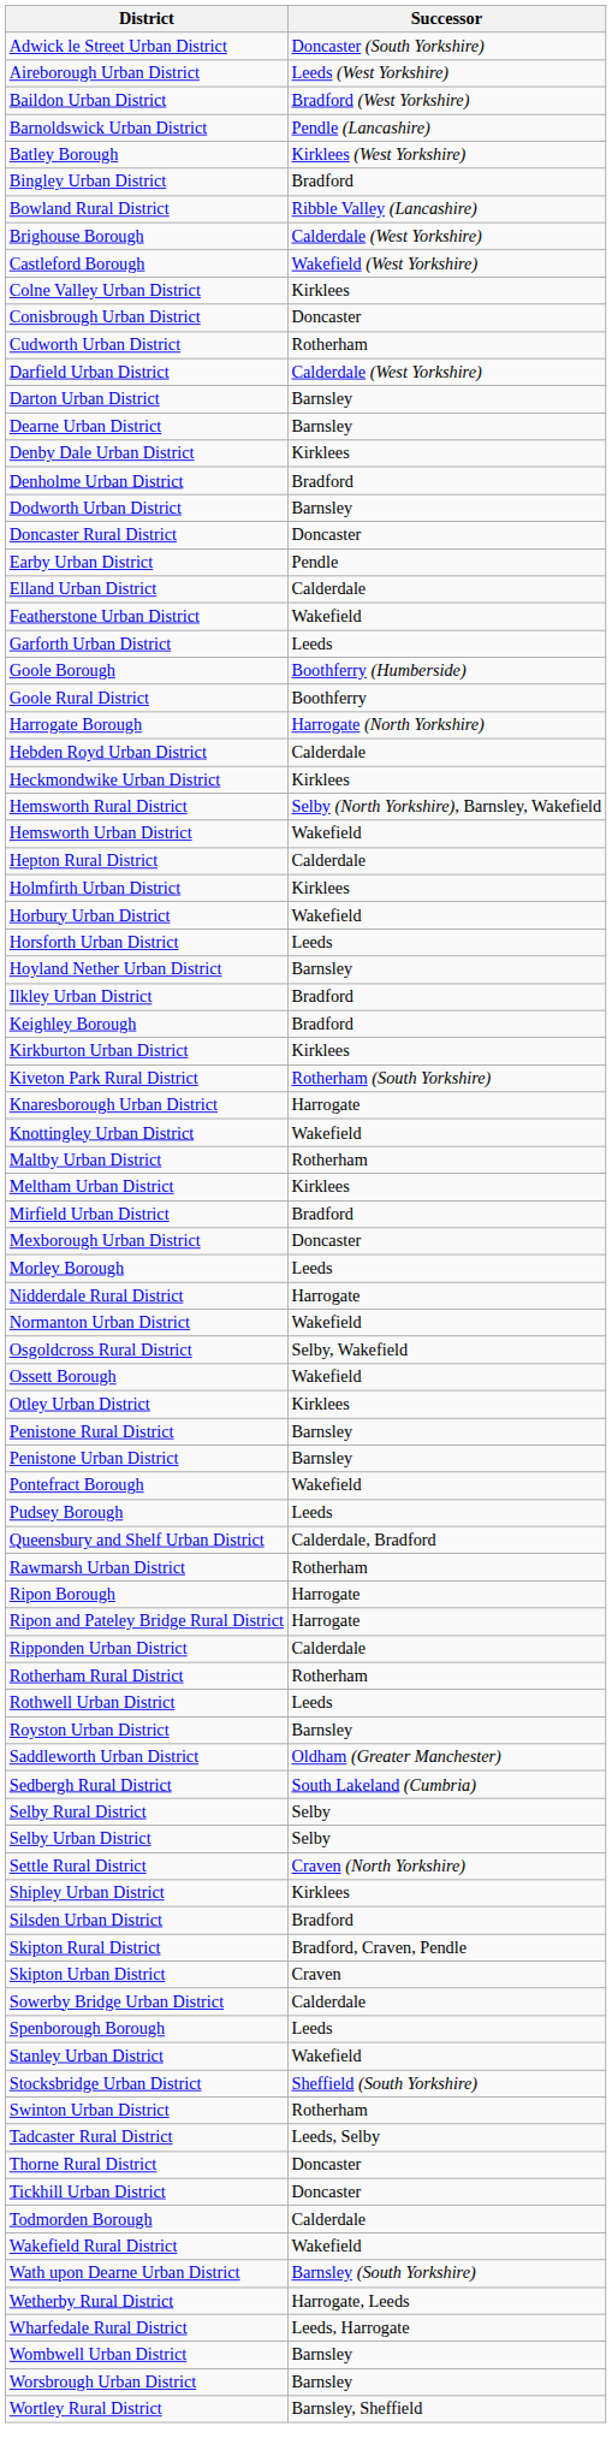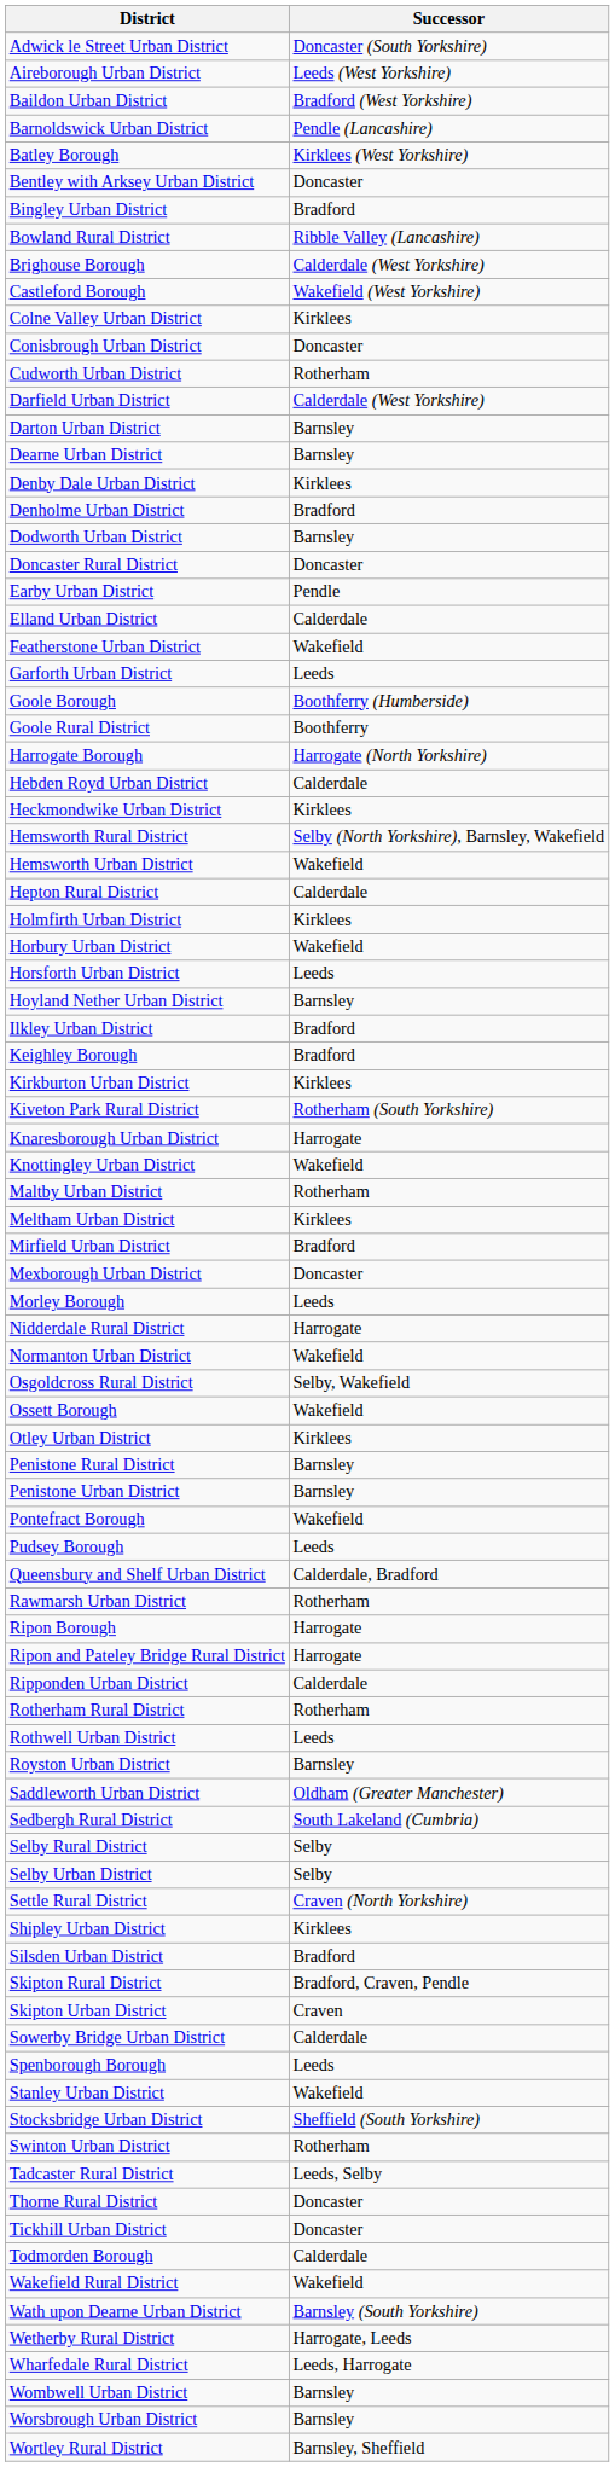+ row: Bentley with Arksey Urban District | Doncaster
